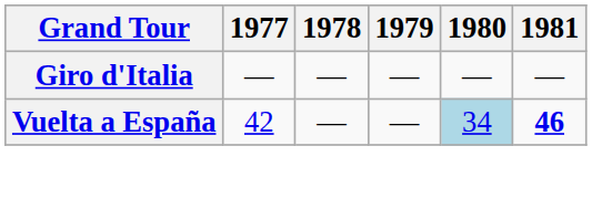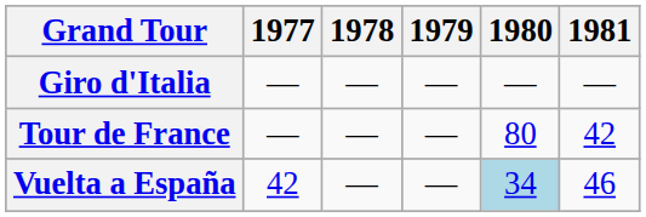+ row: Tour de France | — | — | — | 80 | 42
Vuelta a España | 1981: bold -> normal
